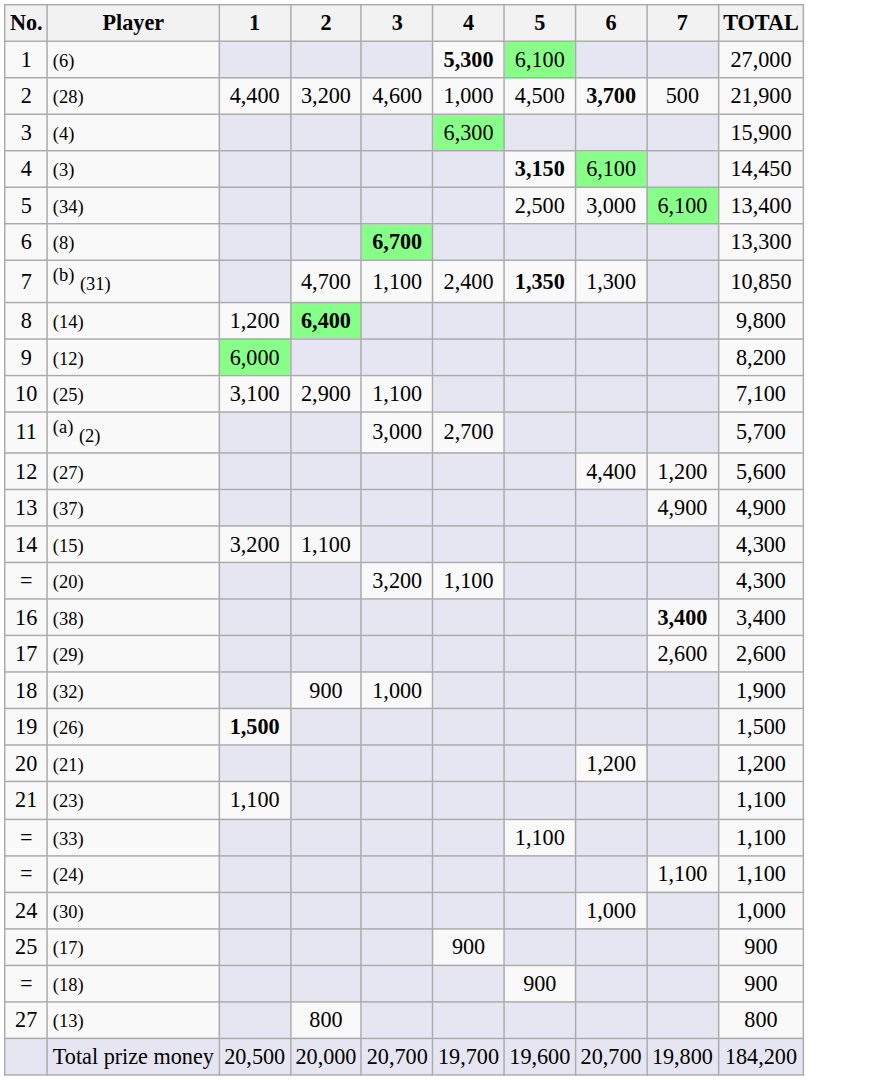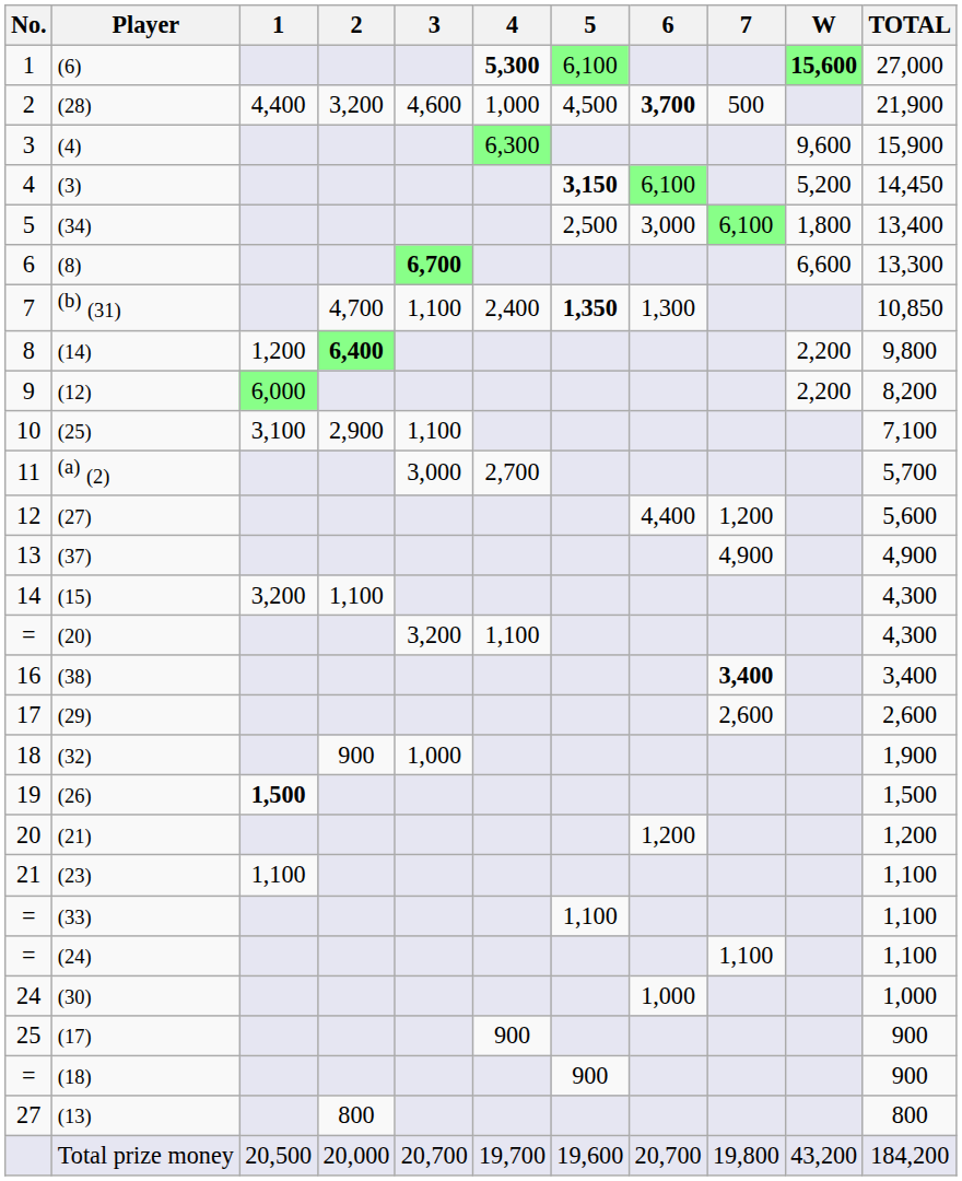+ column: W | 15,600 | 9,600 | 5,200 | 1,800 | 6,600 | 2,200 | 2,200 | 43,200
